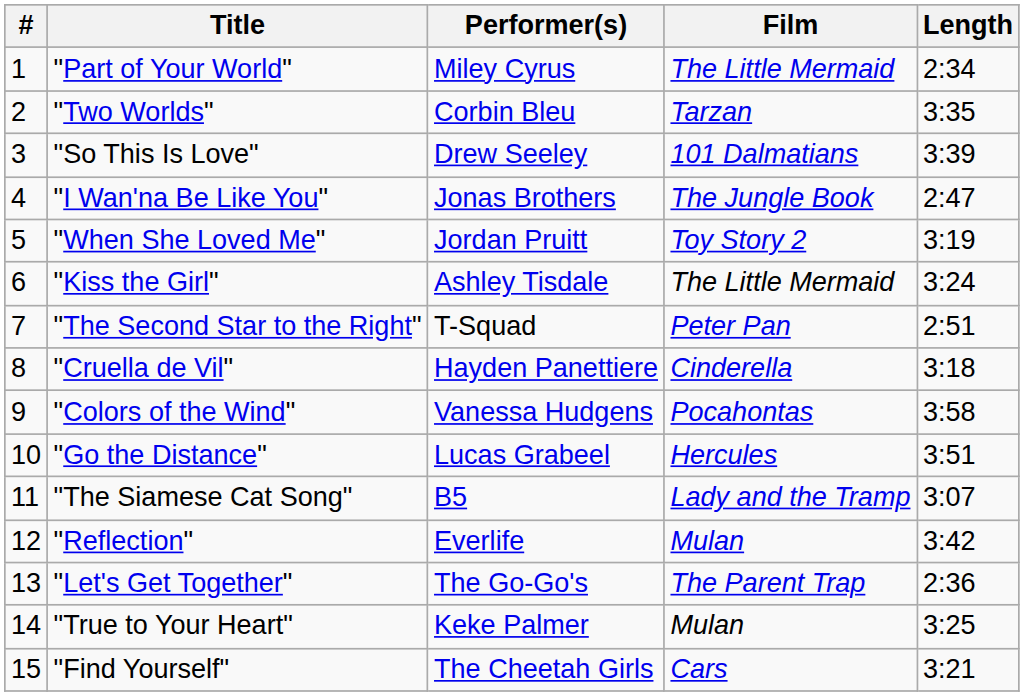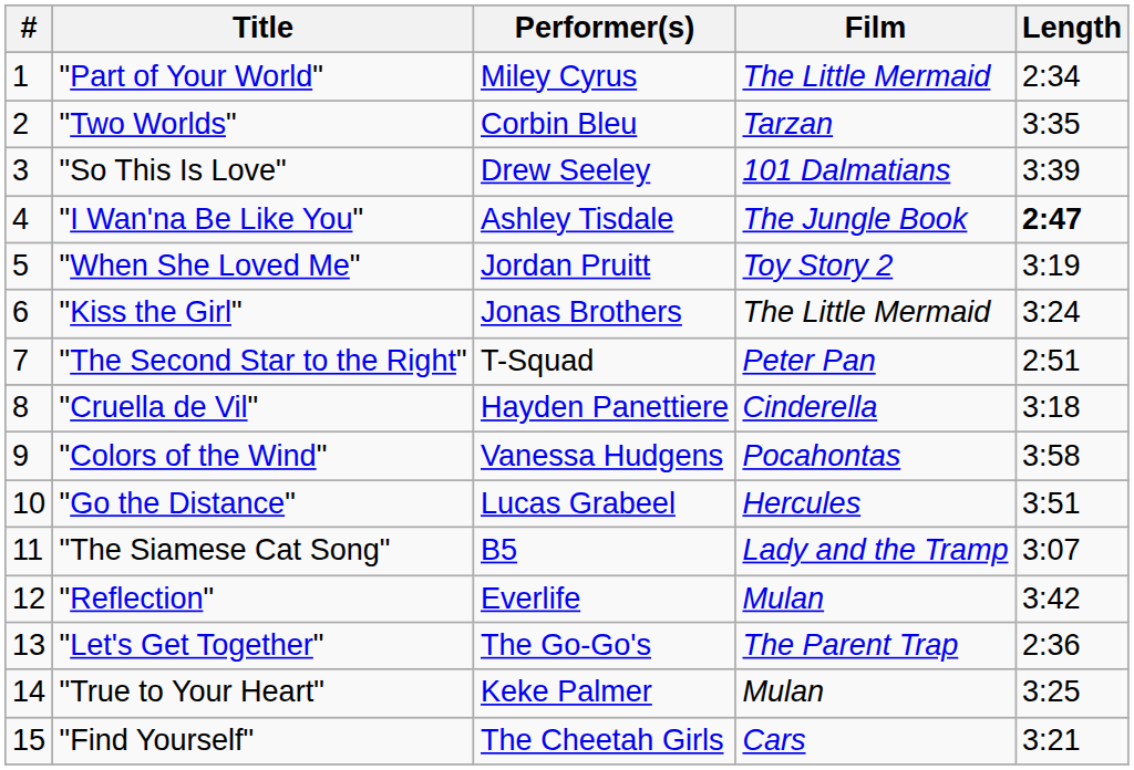"I Wan'na Be Like You" | Performer(s): Jonas Brothers -> Ashley Tisdale
"I Wan'na Be Like You" | Length: normal -> bold
"Kiss the Girl" | Performer(s): Ashley Tisdale -> Jonas Brothers
